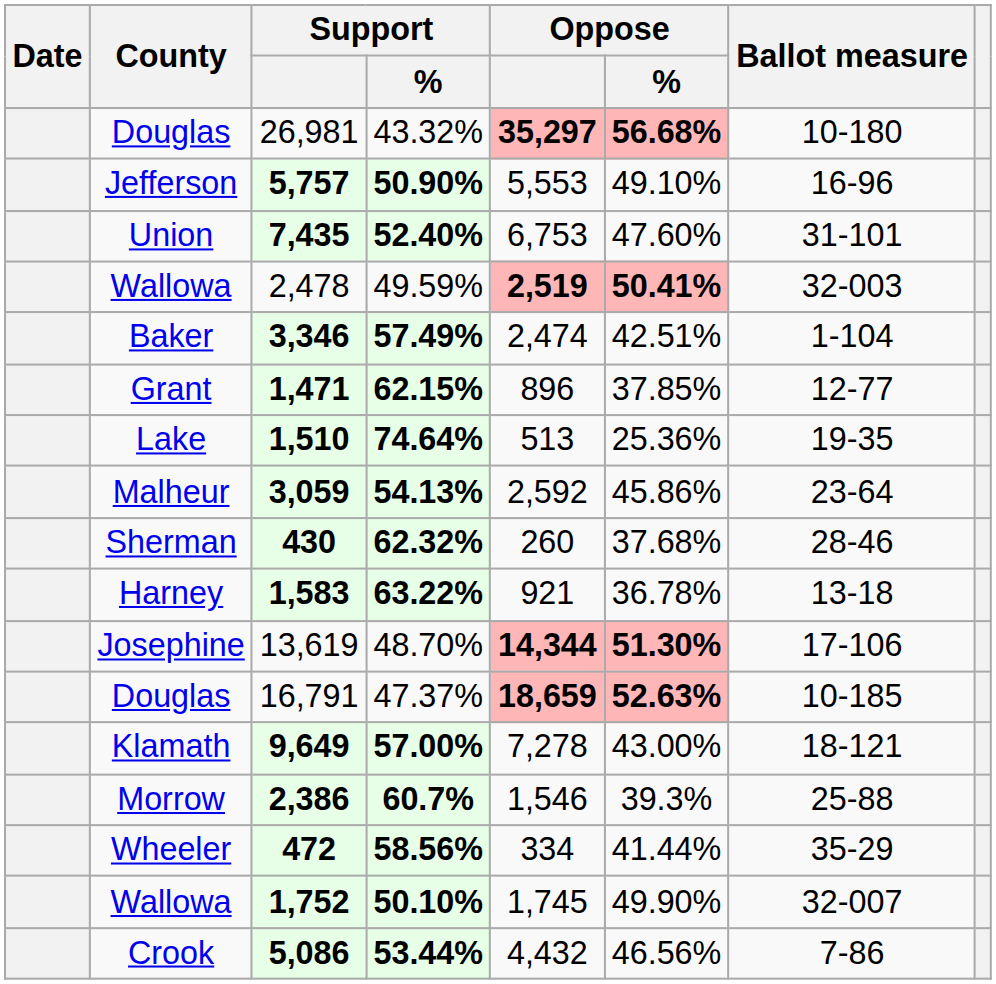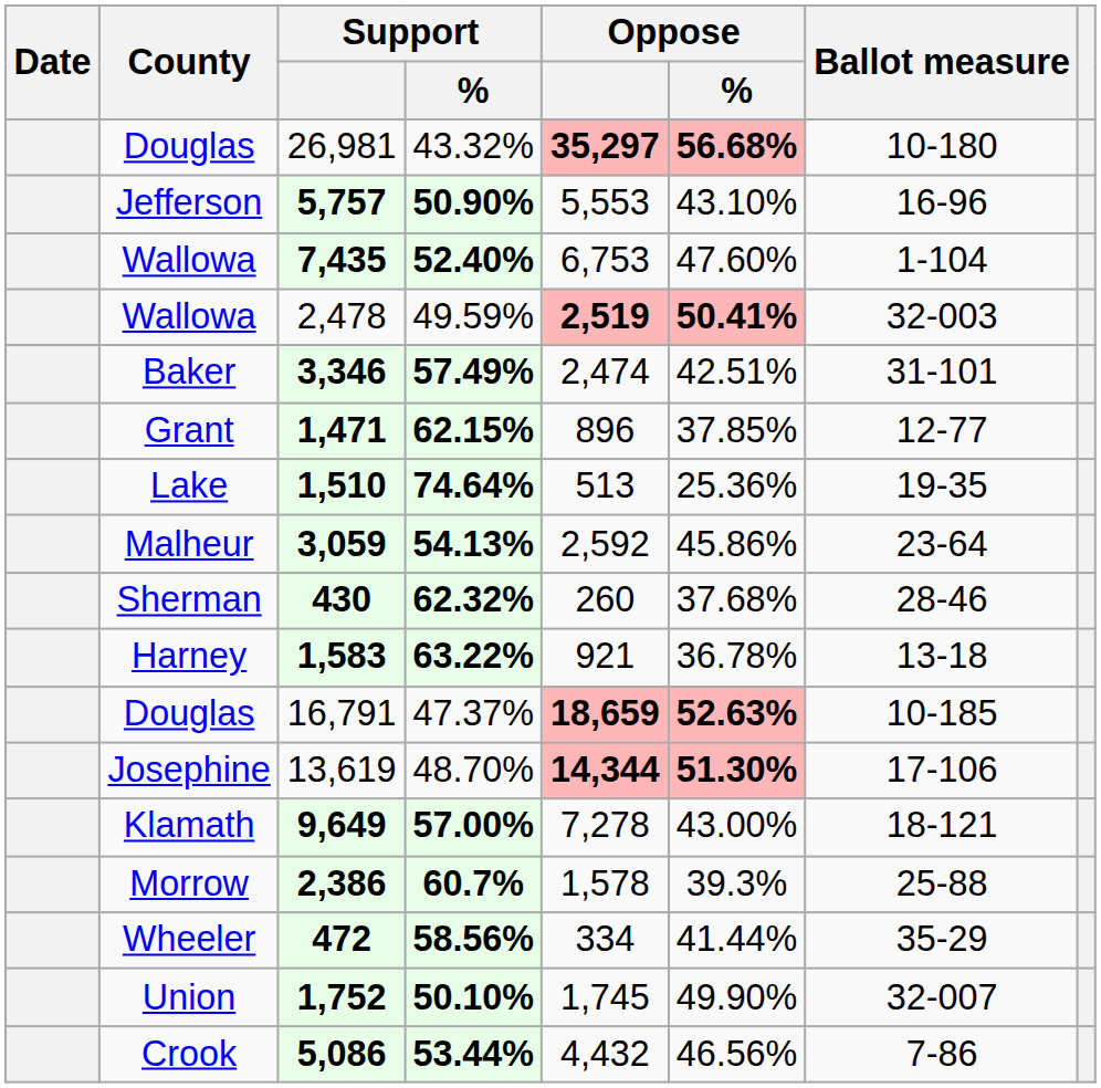5,757 | Oppose / %: 49.10% -> 43.10%
7,435 | County: Union -> Wallowa
7,435 | Ballot measure: 31-101 -> 1-104
3,346 | Ballot measure: 1-104 -> 31-101
rows swapped: 16,791 <-> 13,619
2,386 | Oppose: 1,546 -> 1,578
1,752 | County: Wallowa -> Union
